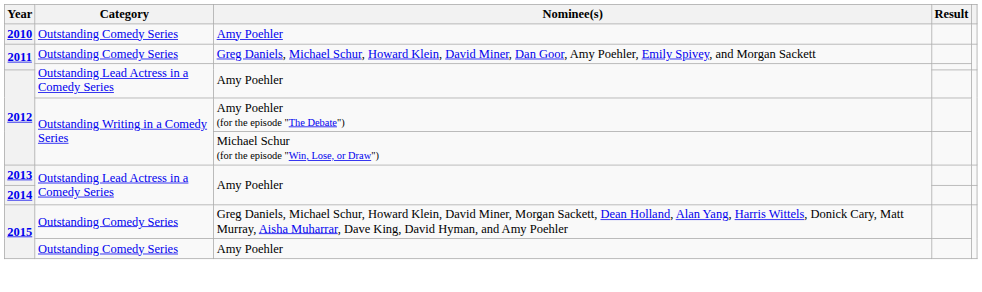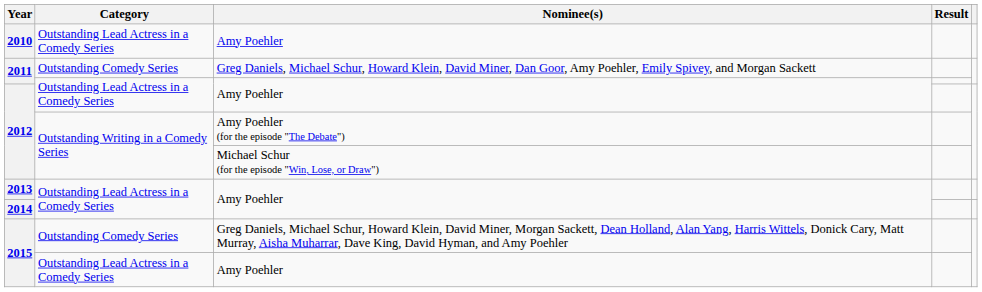2010 | Category: Outstanding Comedy Series -> Outstanding Lead Actress in a Comedy Series
2015 / Amy Poehler | Category: Outstanding Comedy Series -> Outstanding Lead Actress in a Comedy Series
